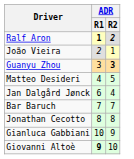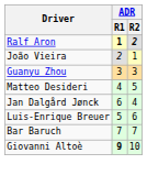Guanyu Zhou | ADR / R2: bold -> normal
+ row: Luis-Enrique Breuer | 5 | 6
- row: Jonathan Cecotto | 8 | 8
- row: Gianluca Gabbiani | 10 | 9
